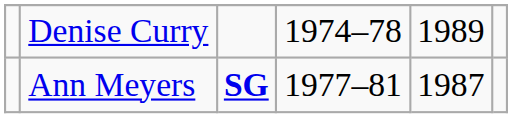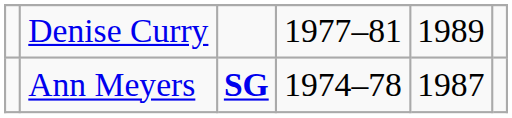Denise Curry | column 4: 1974–78 -> 1977–81
Ann Meyers | column 4: 1977–81 -> 1974–78
